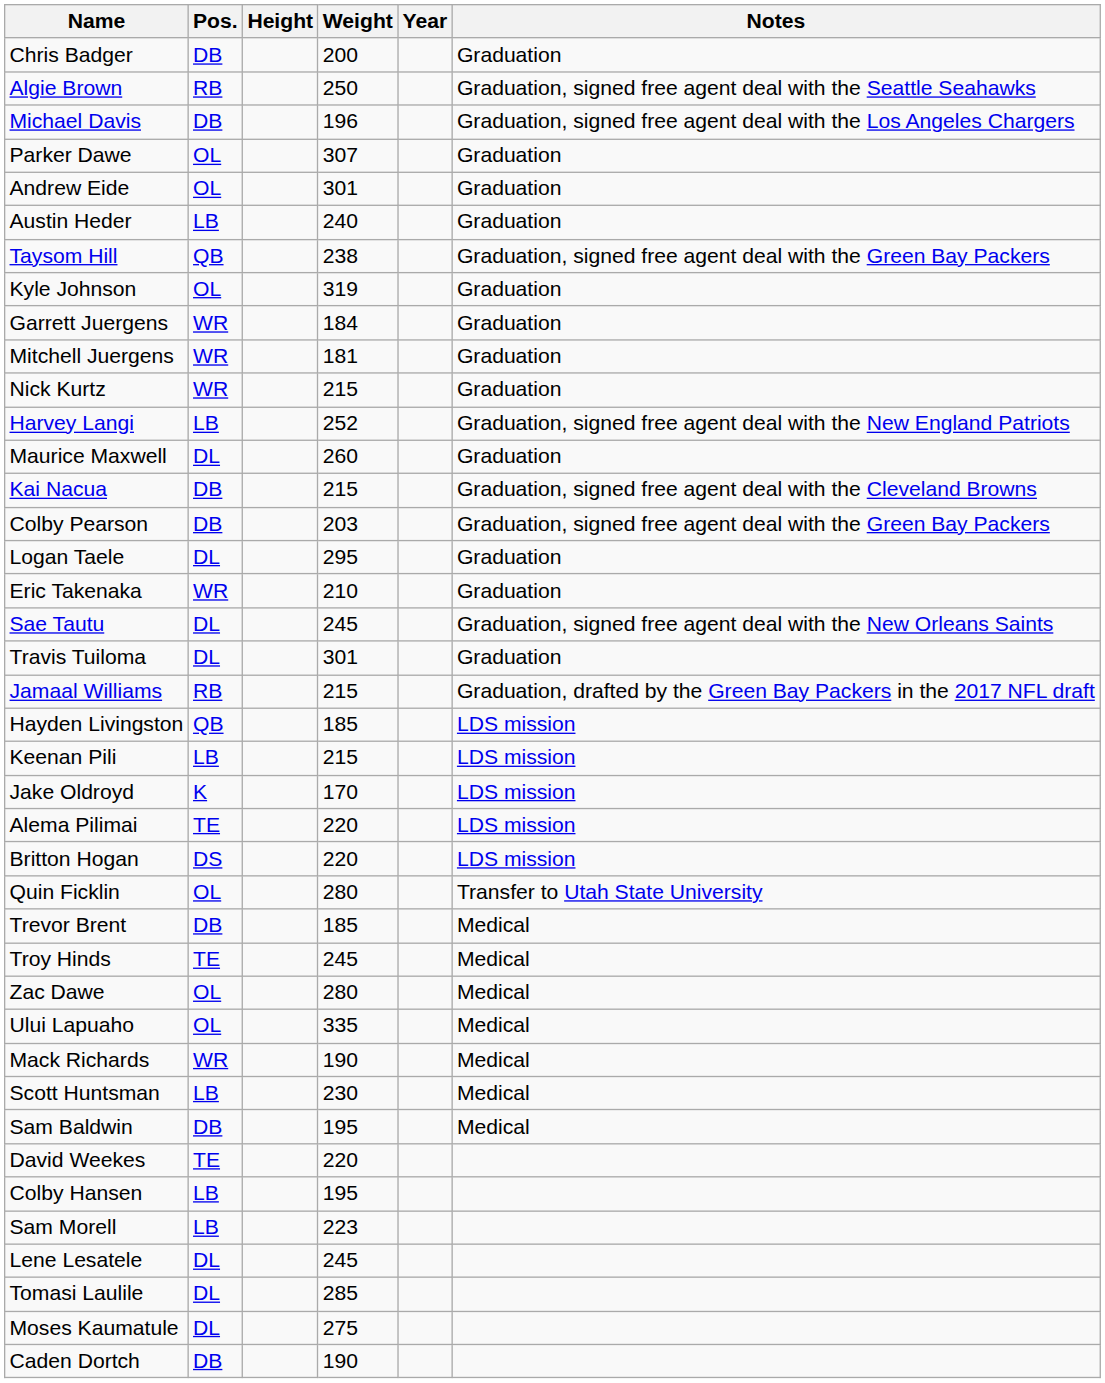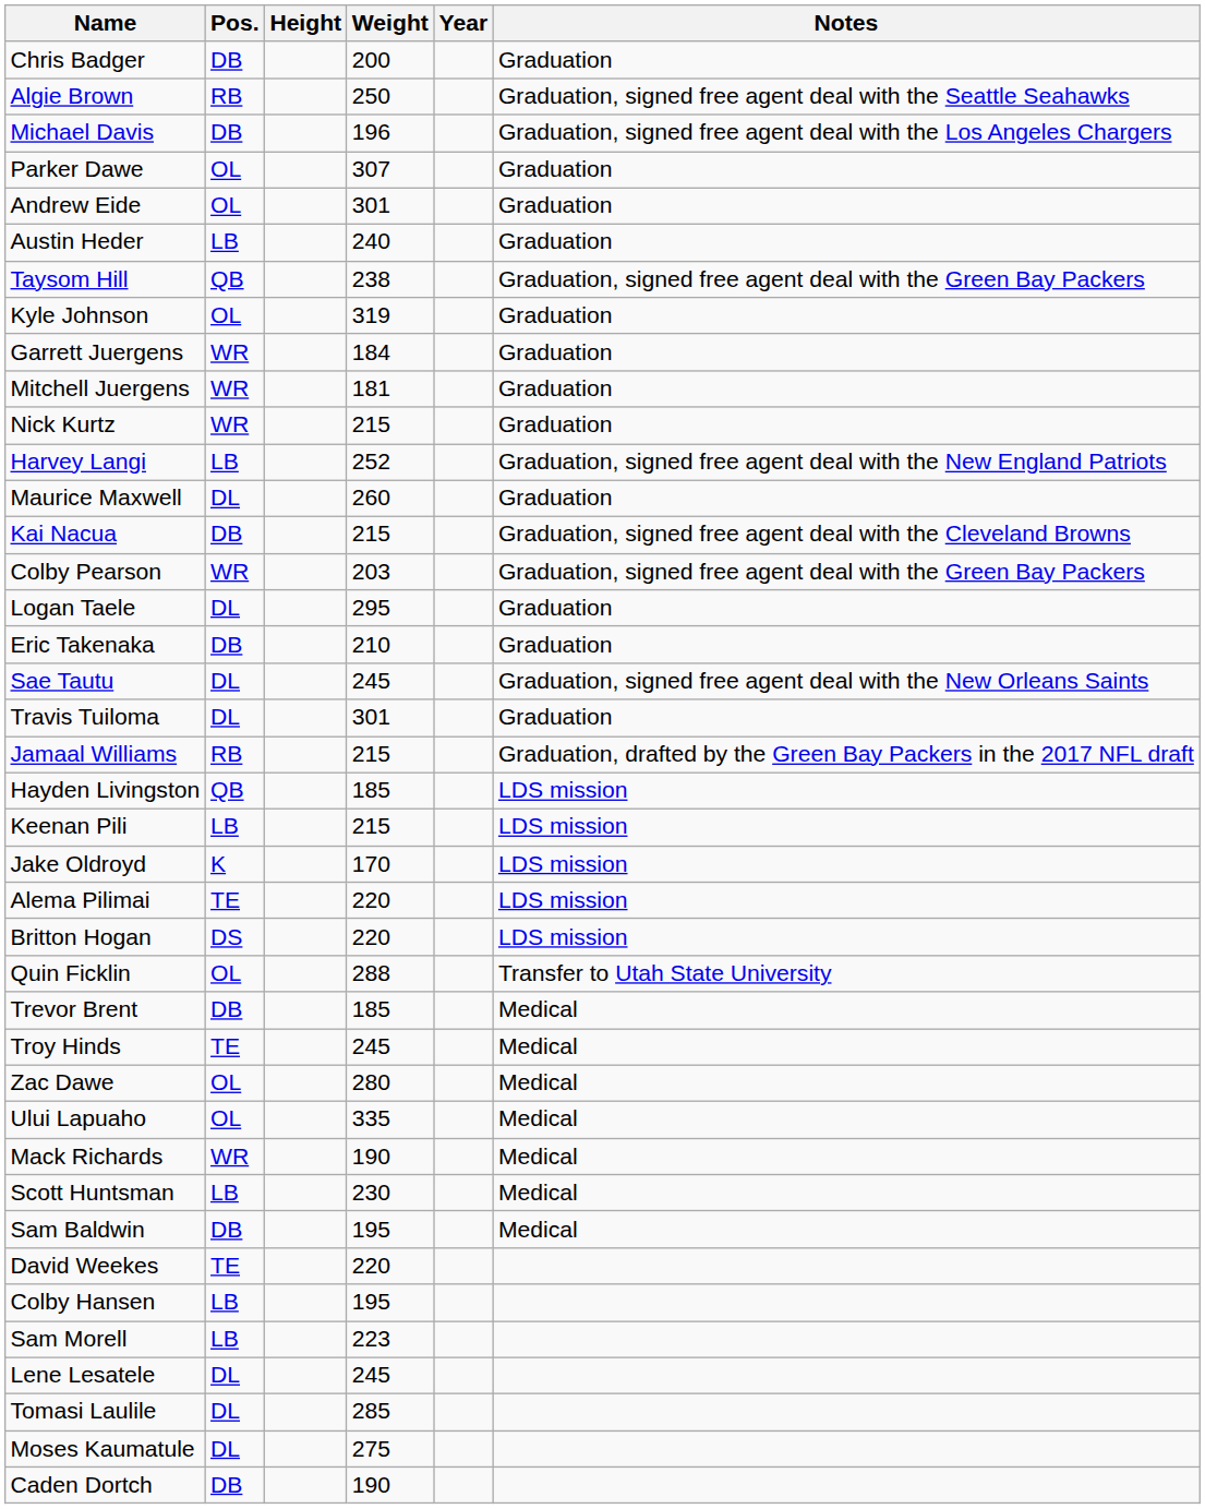Colby Pearson | Pos.: DB -> WR
Eric Takenaka | Pos.: WR -> DB
Quin Ficklin | Weight: 280 -> 288
